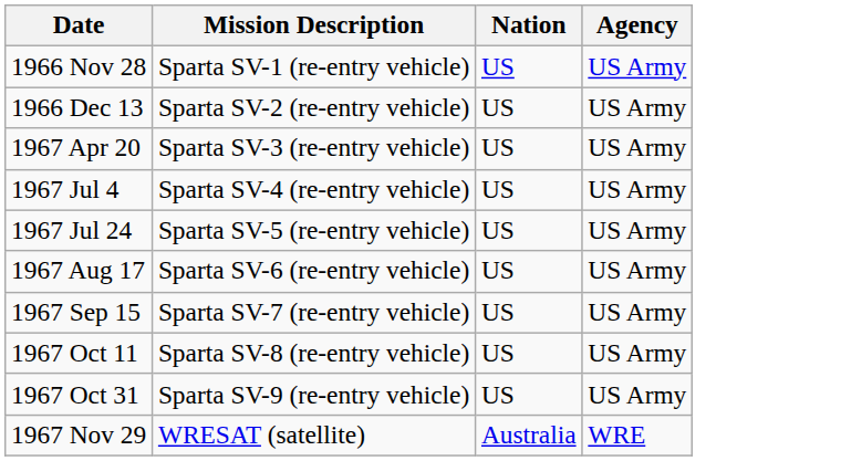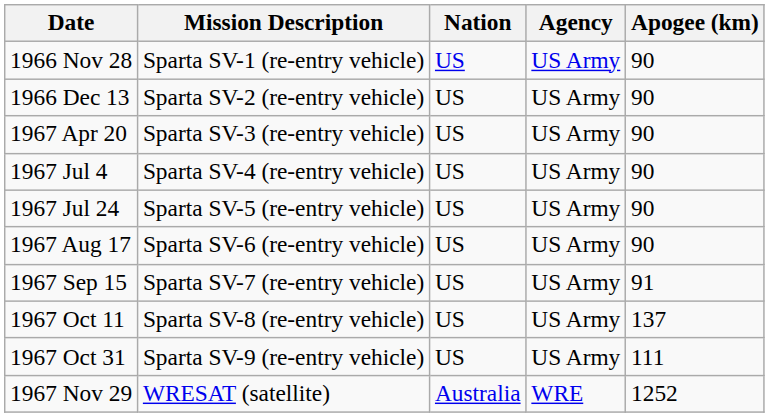+ column: Apogee (km) | 90 | 90 | 90 | 90 | 90 | 90 | 91 | 137 | 111 | 1252
